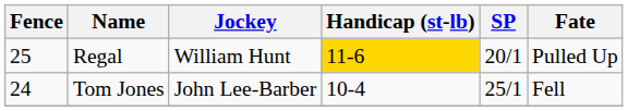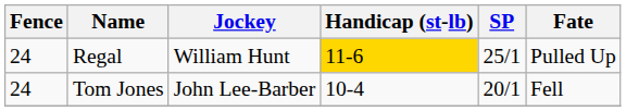Regal | Fence: 25 -> 24
Regal | SP: 20/1 -> 25/1
Tom Jones | SP: 25/1 -> 20/1
